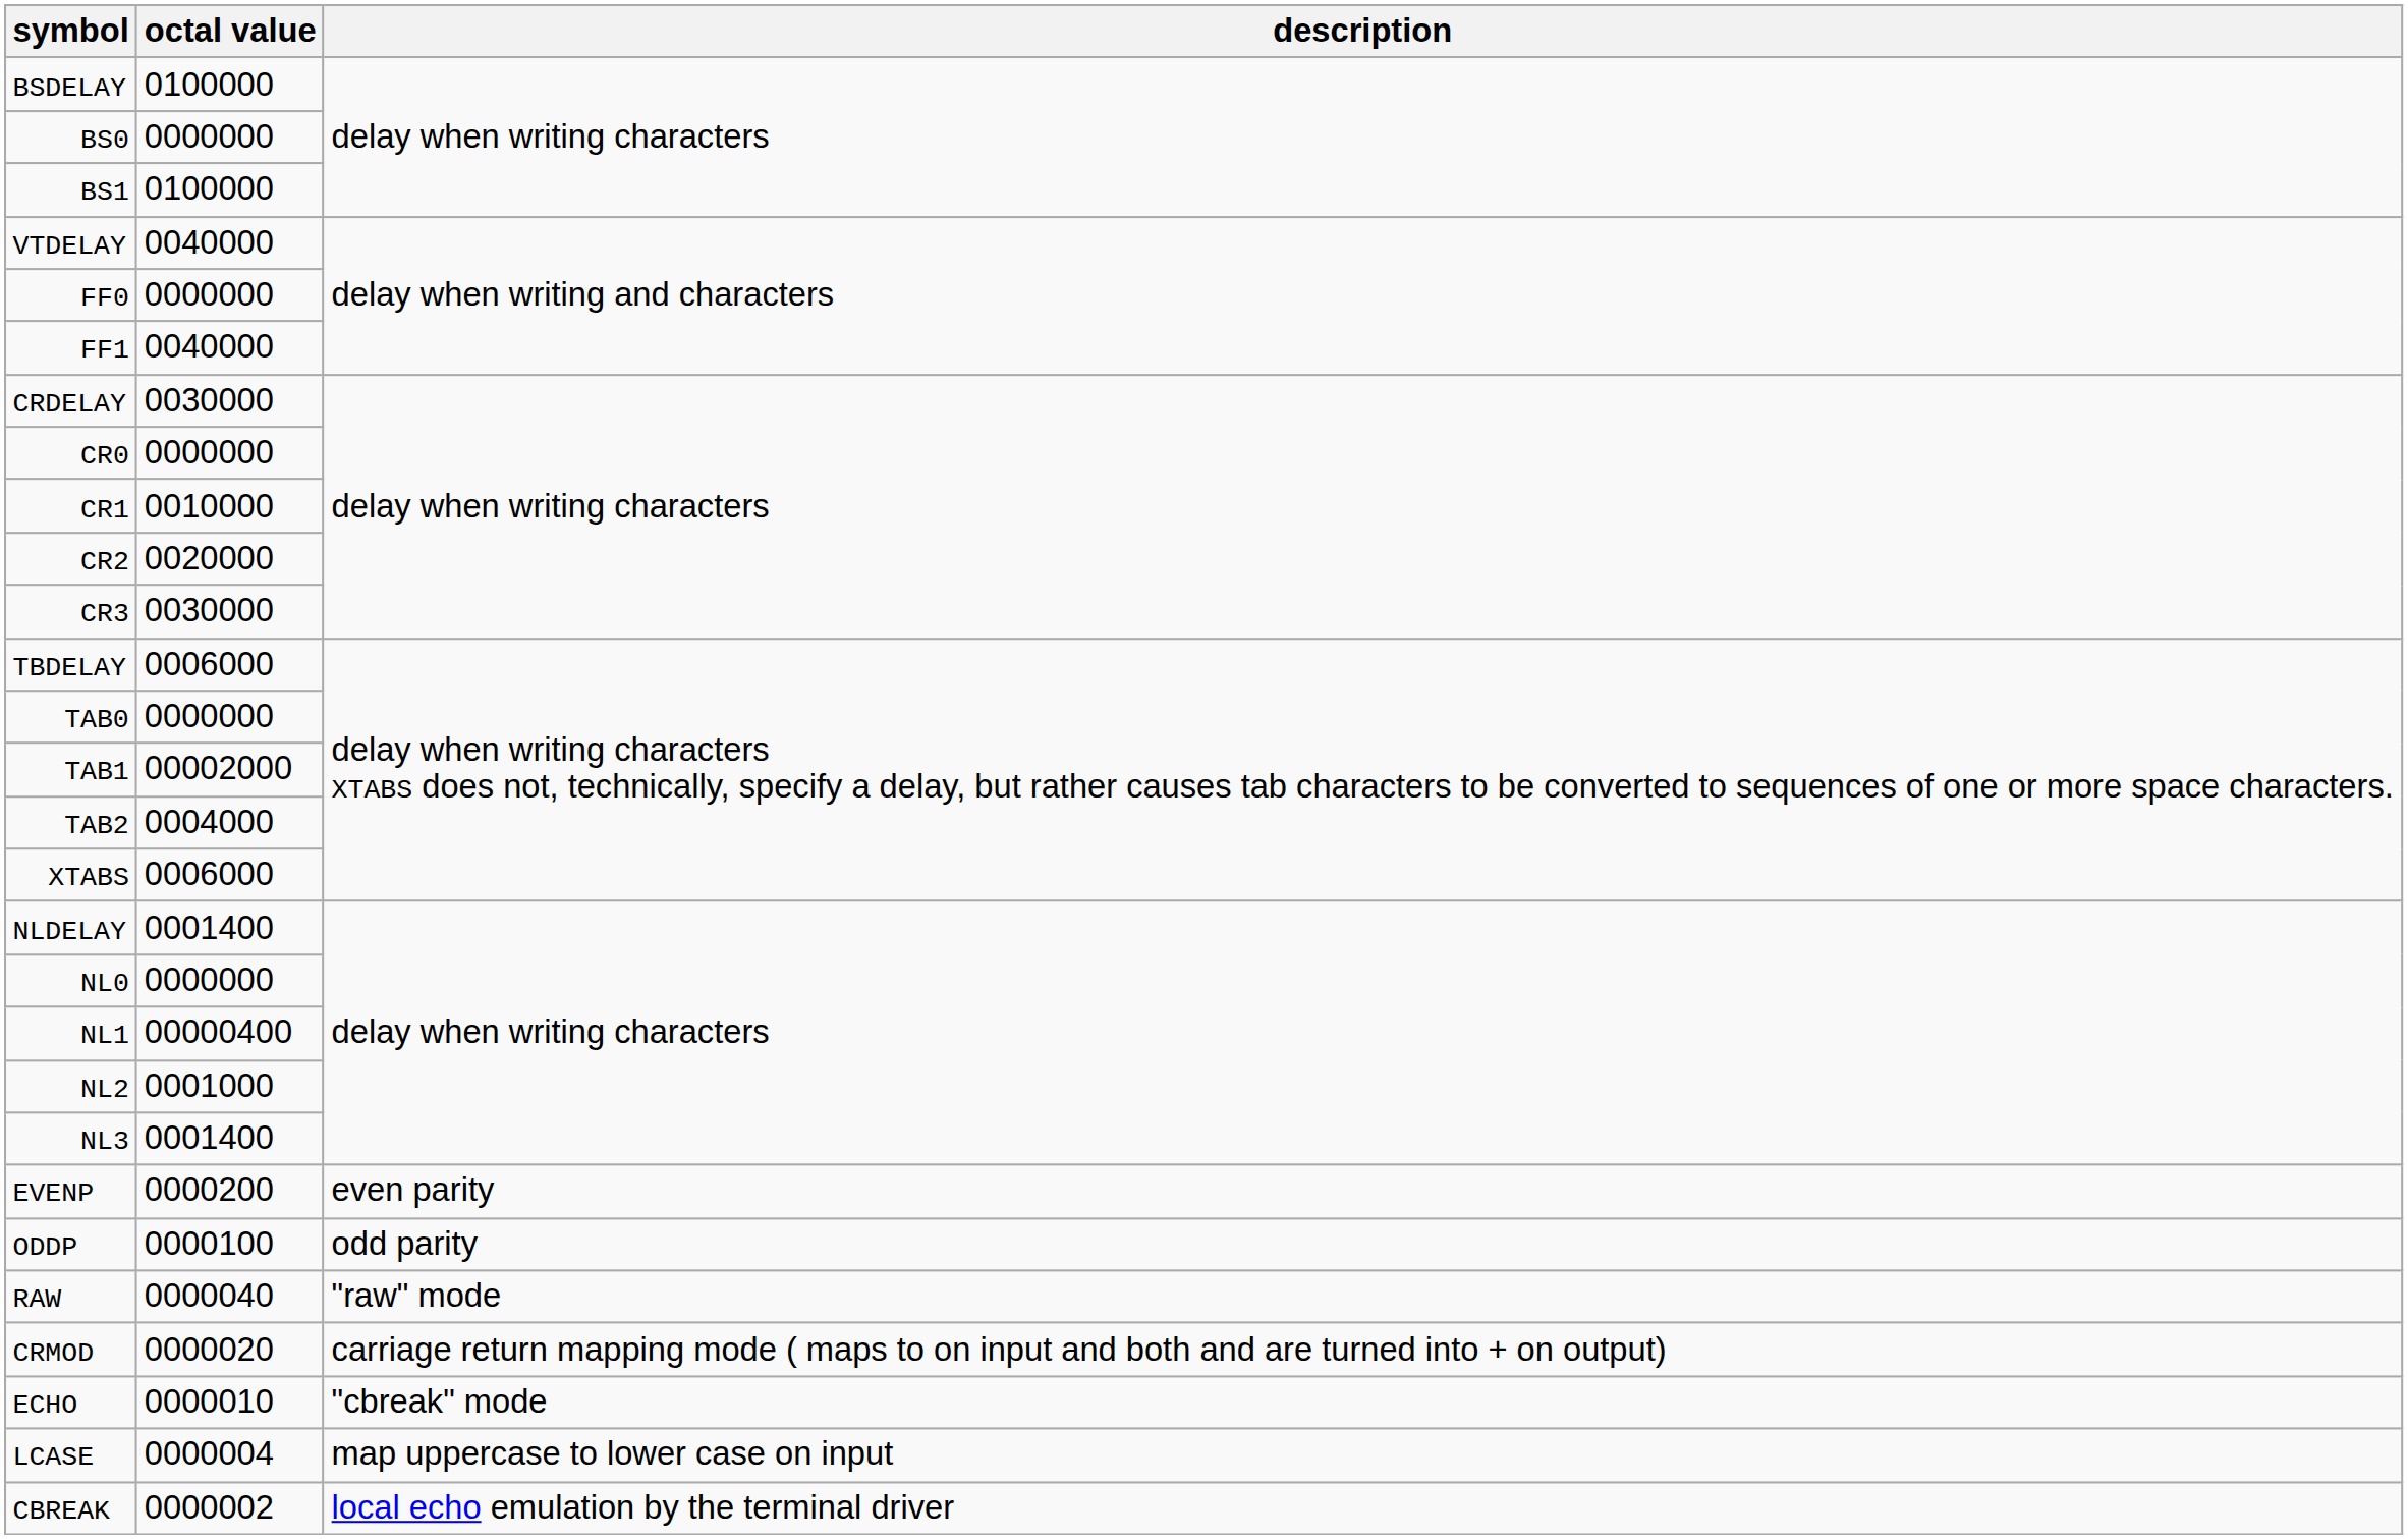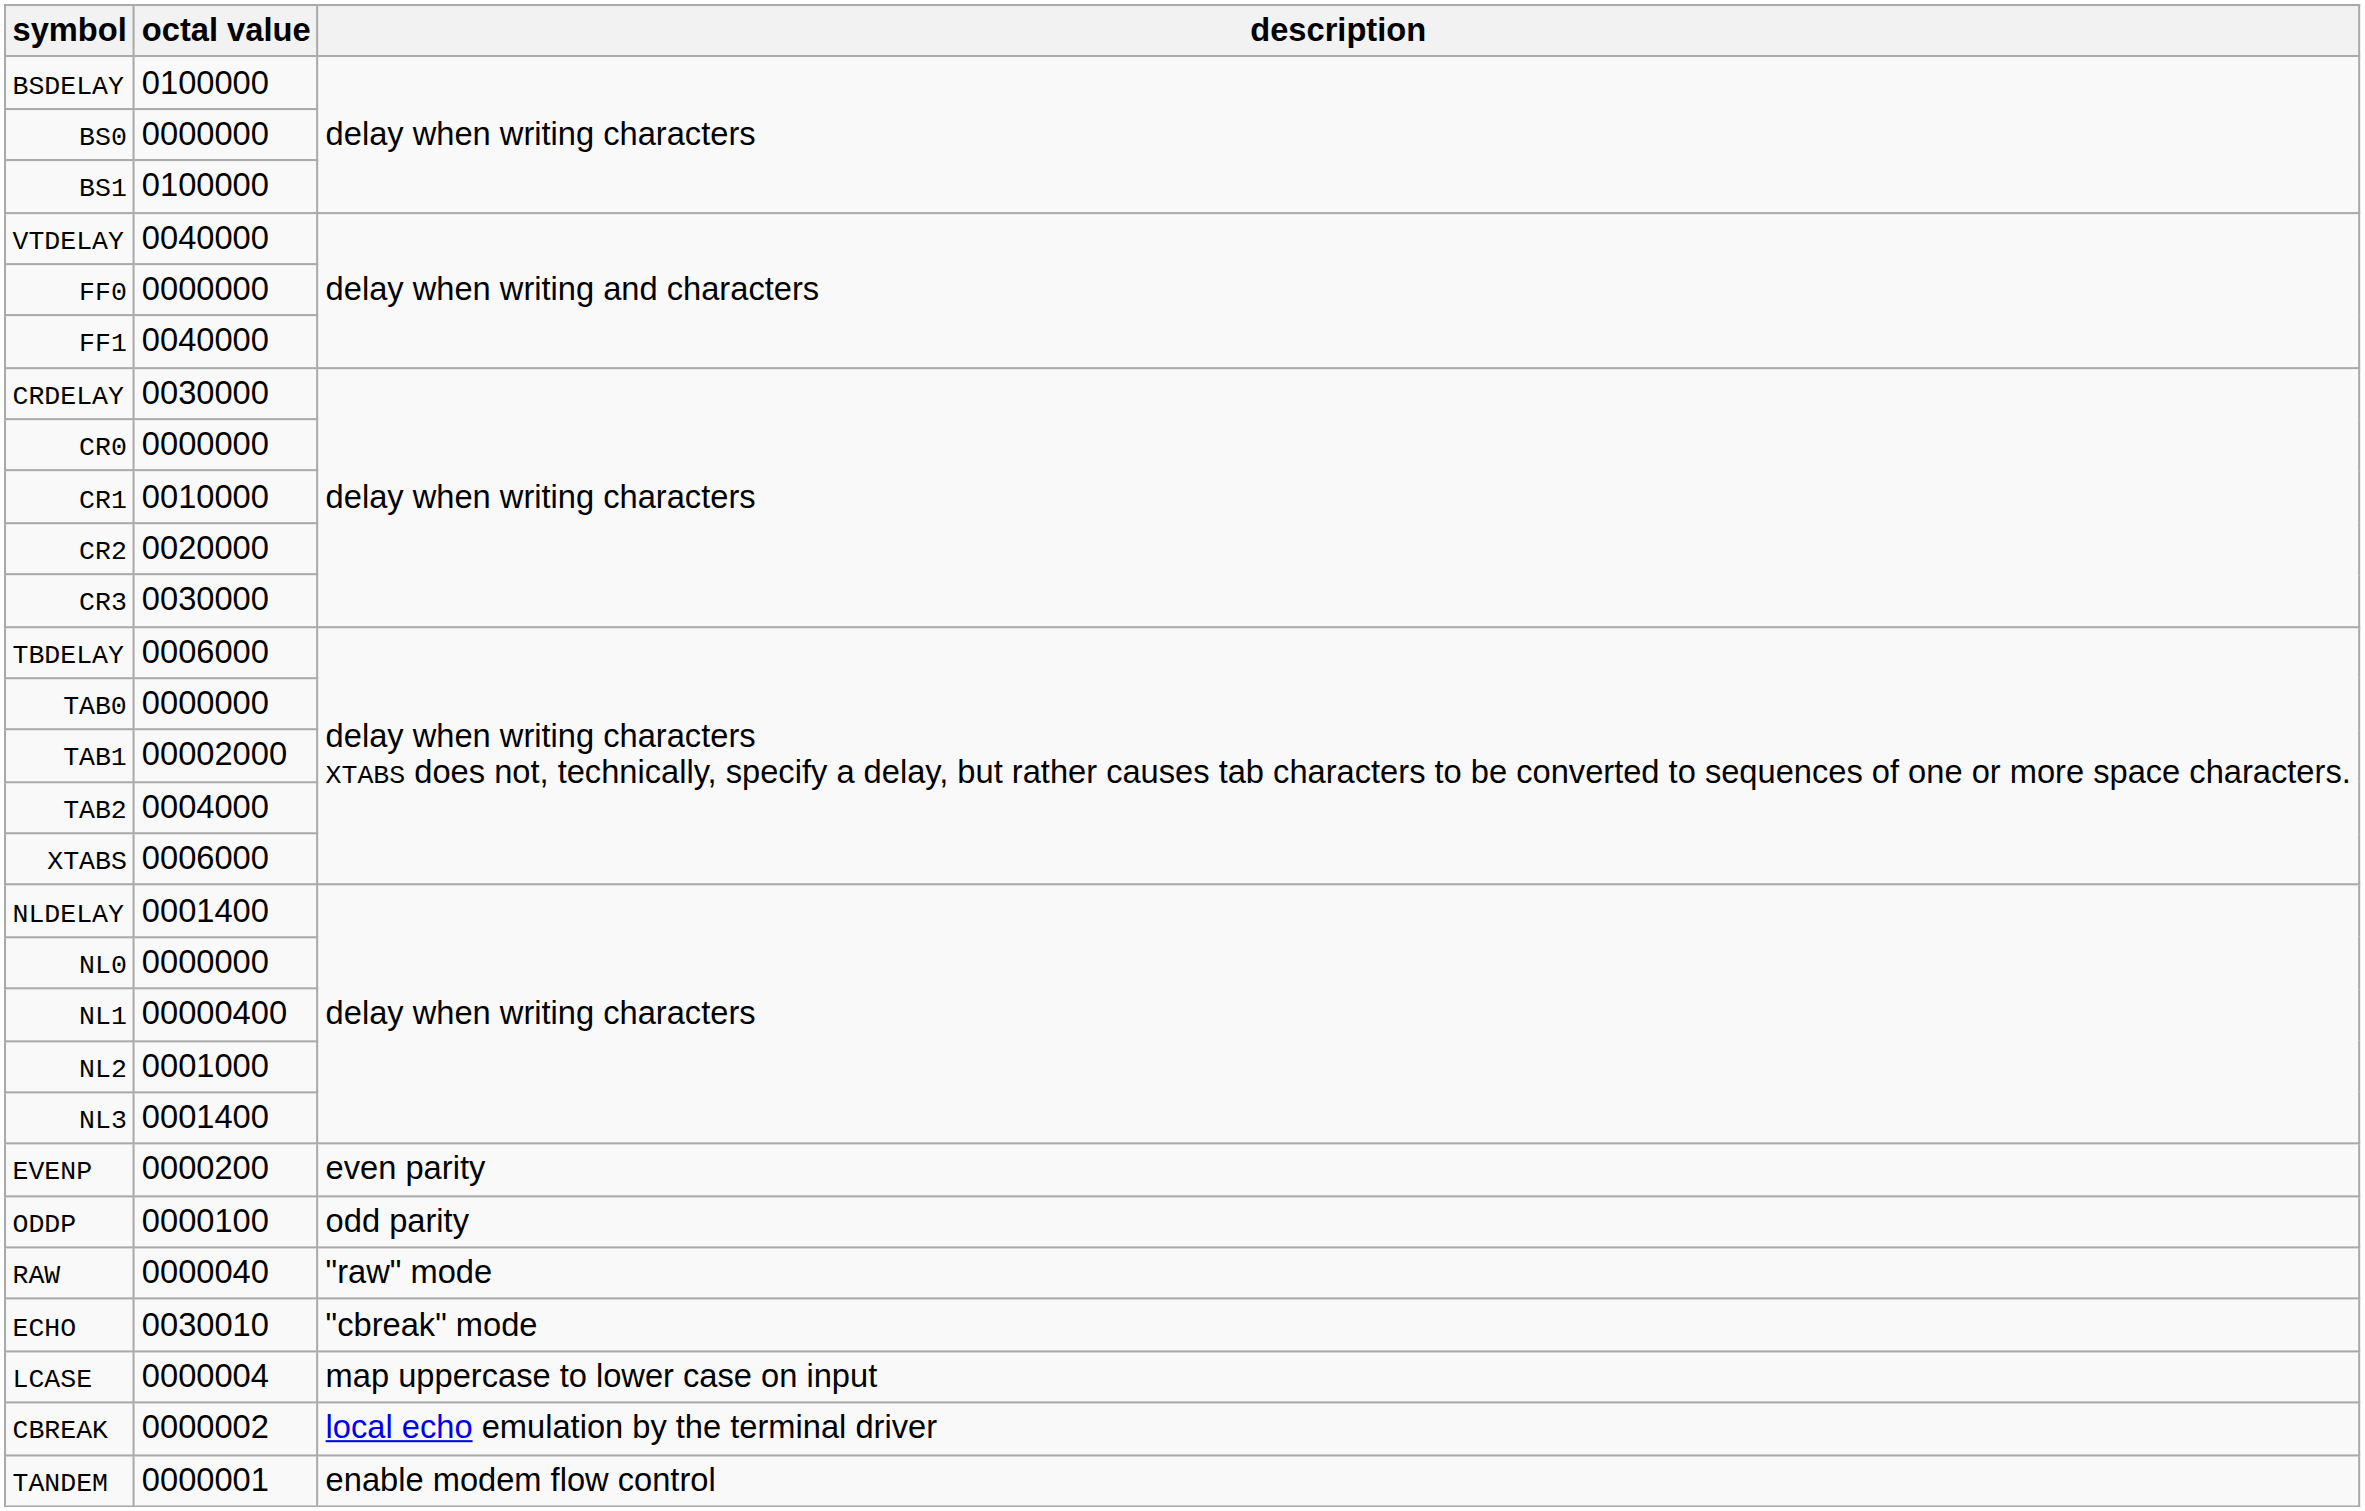- row: CRMOD | 0000020 | carriage return mapping mode ( maps to on input and both and are turned into + on output)
ECHO | octal value: 0000010 -> 0030010
+ row: TANDEM | 0000001 | enable modem flow control
